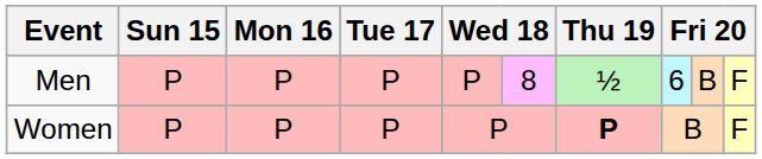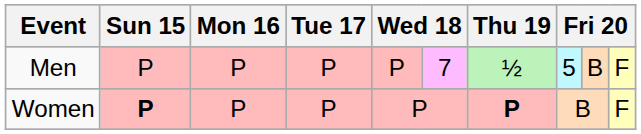Men | column 6: 8 -> 7
Men | column 8: 6 -> 5
Women | Sun 15: normal -> bold
